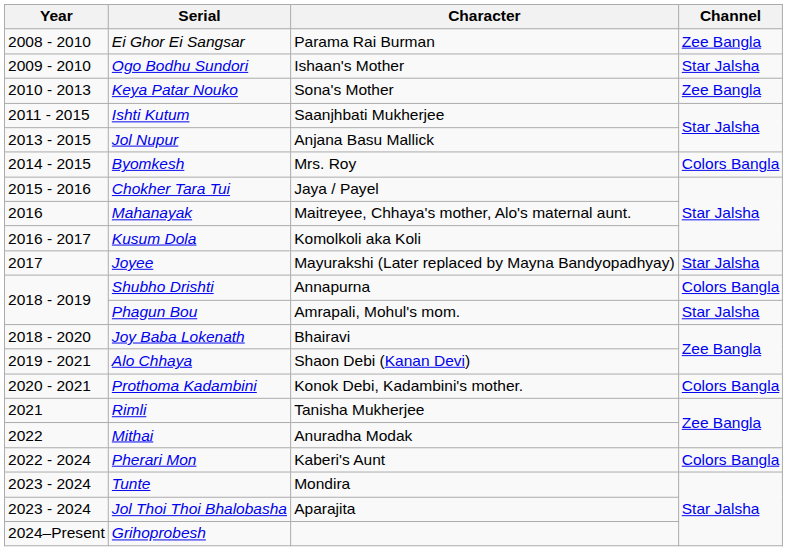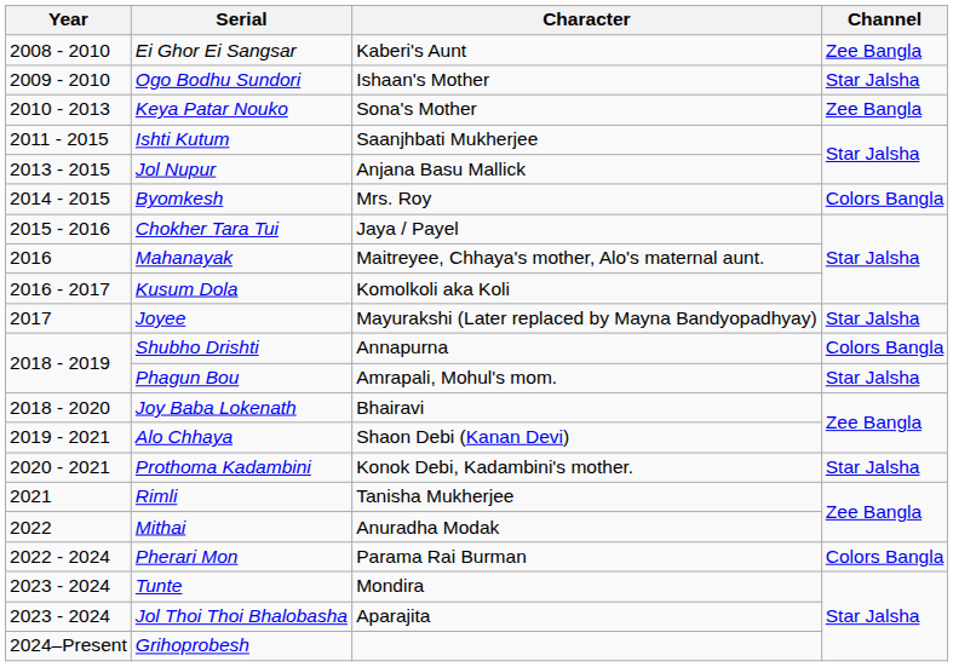Ei Ghor Ei Sangsar | Character: Parama Rai Burman -> Kaberi's Aunt
Prothoma Kadambini | Channel: Colors Bangla -> Star Jalsha
Pherari Mon | Character: Kaberi's Aunt -> Parama Rai Burman
